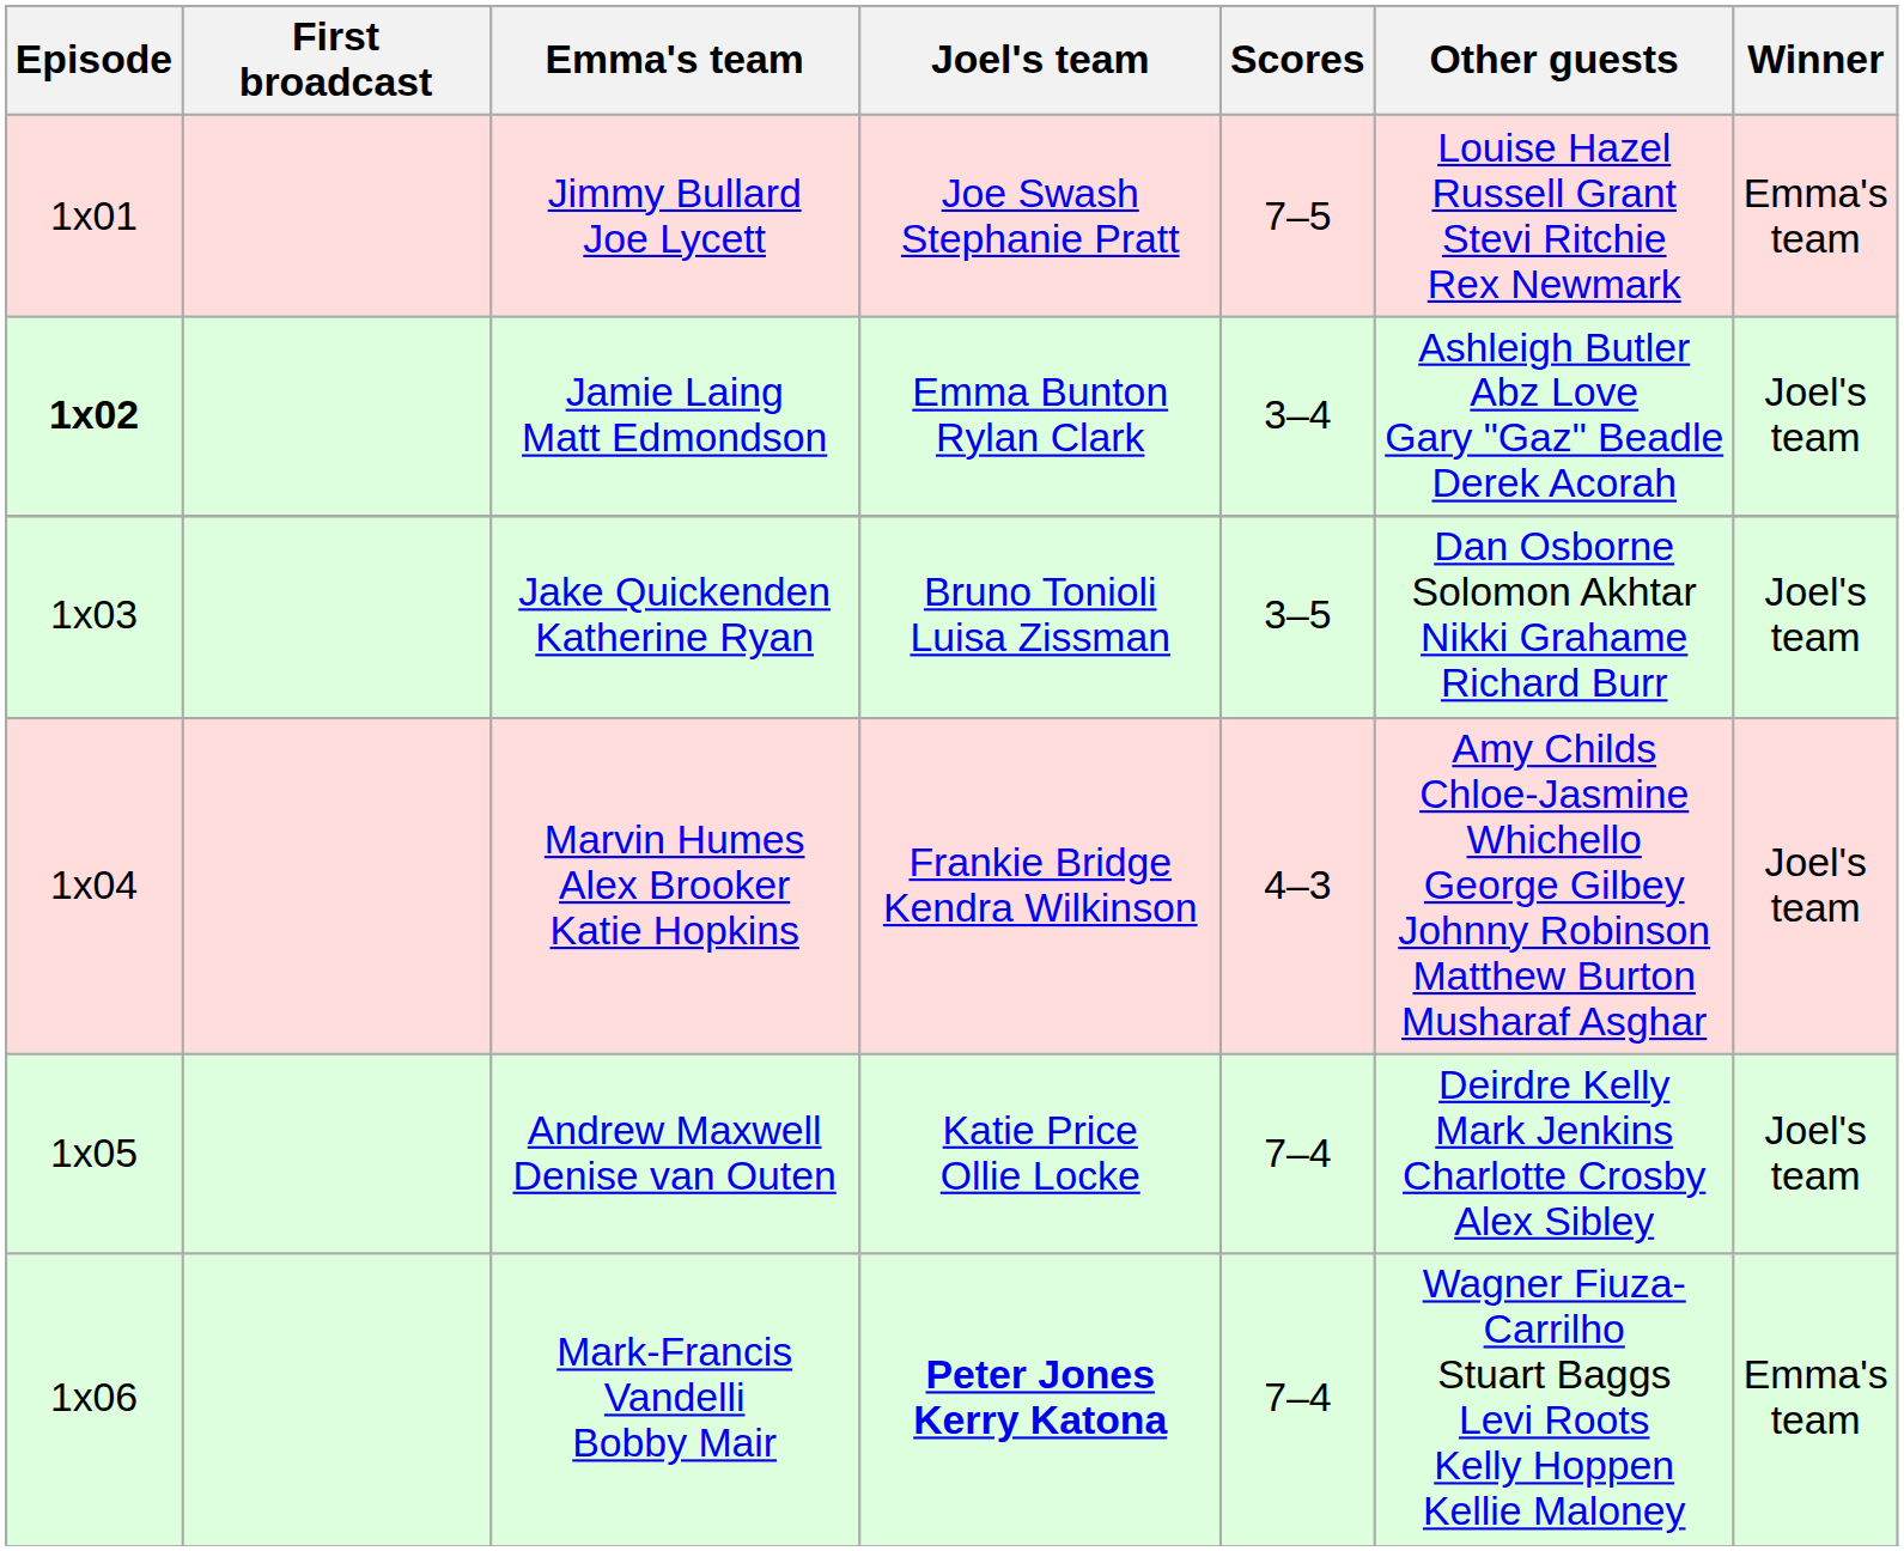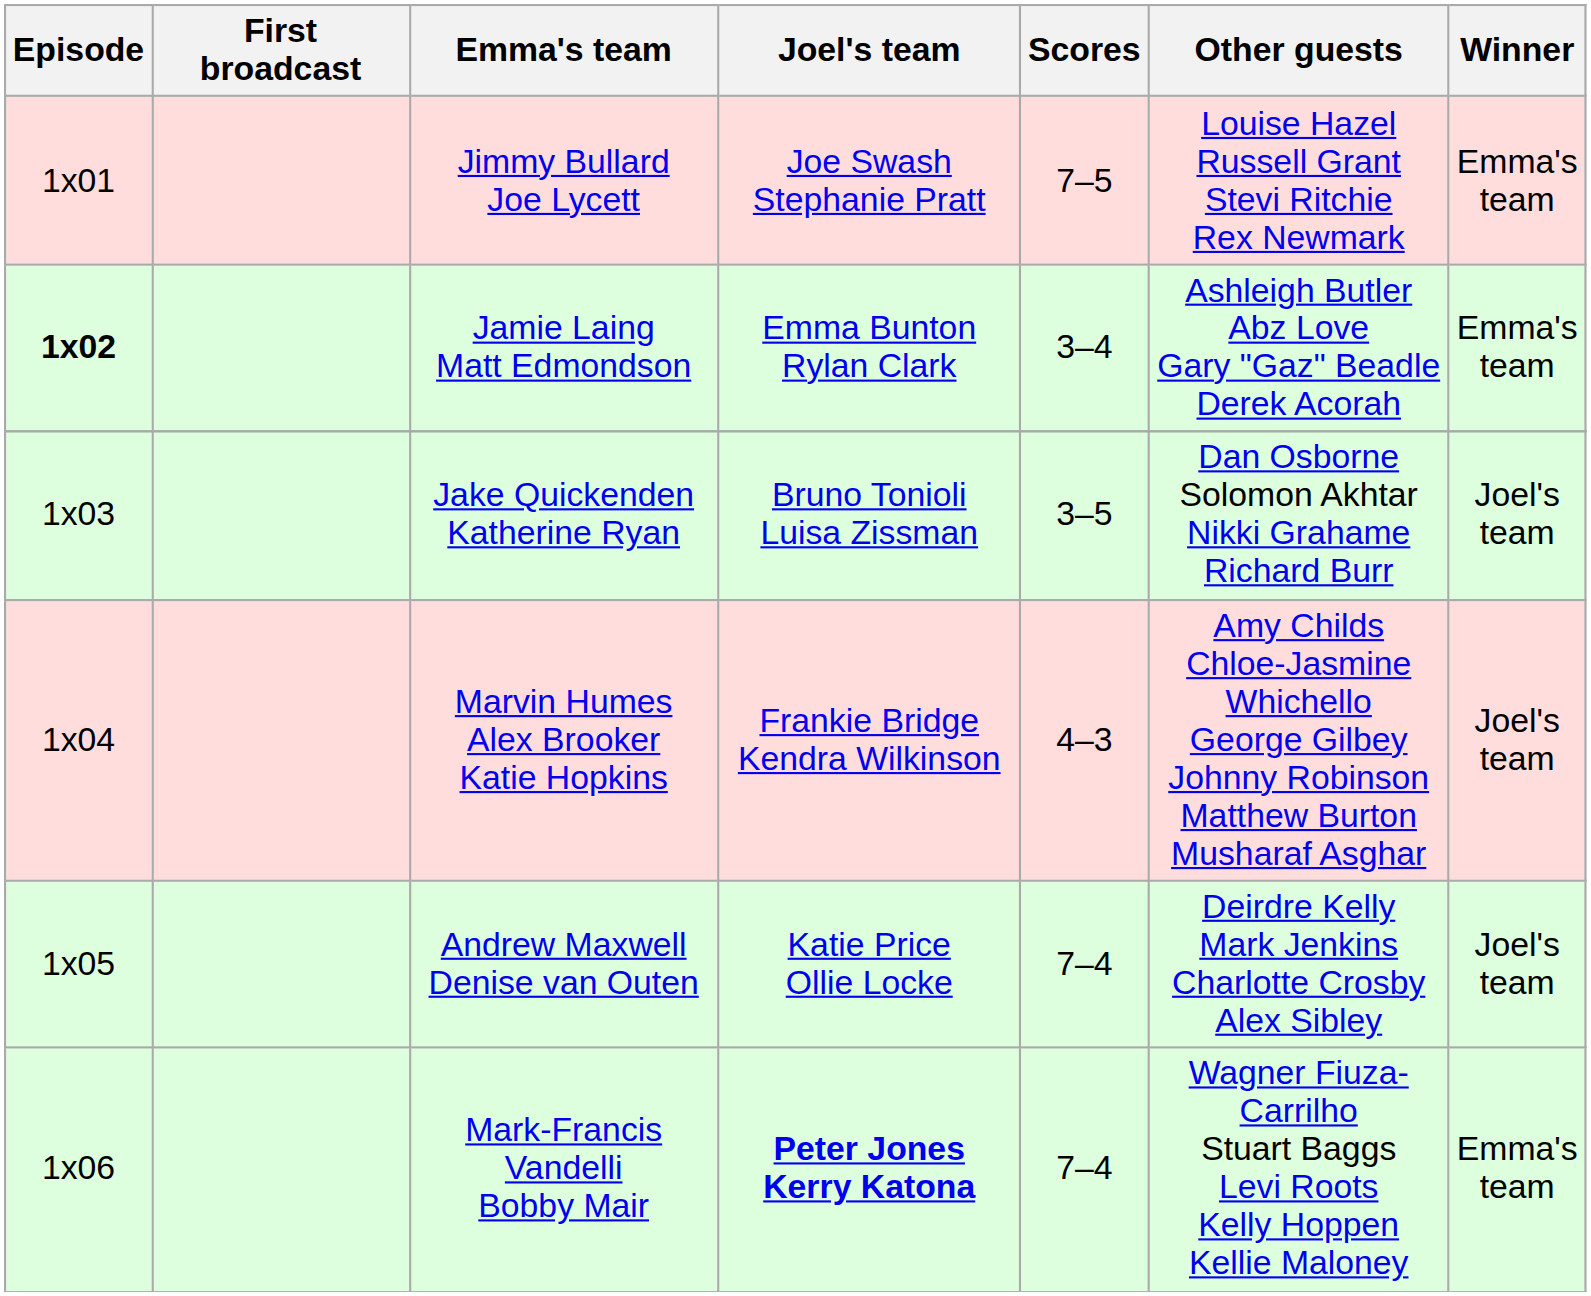Jamie Laing Matt Edmondson | Winner: Joel's team -> Emma's team
